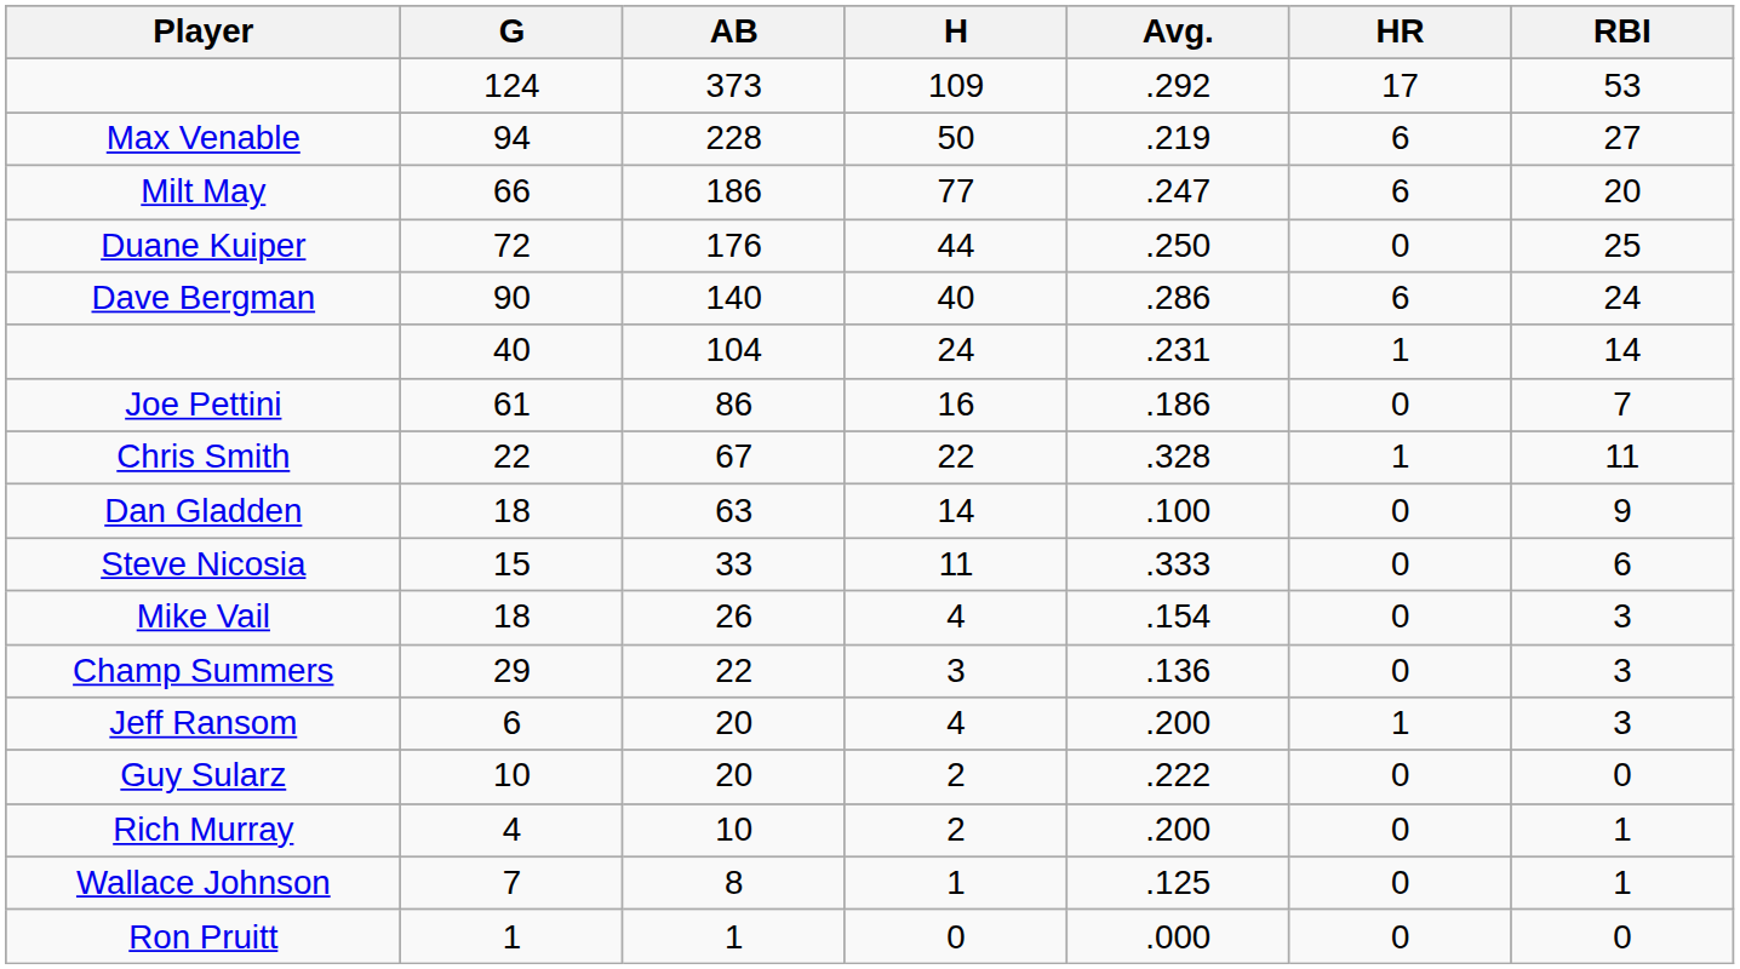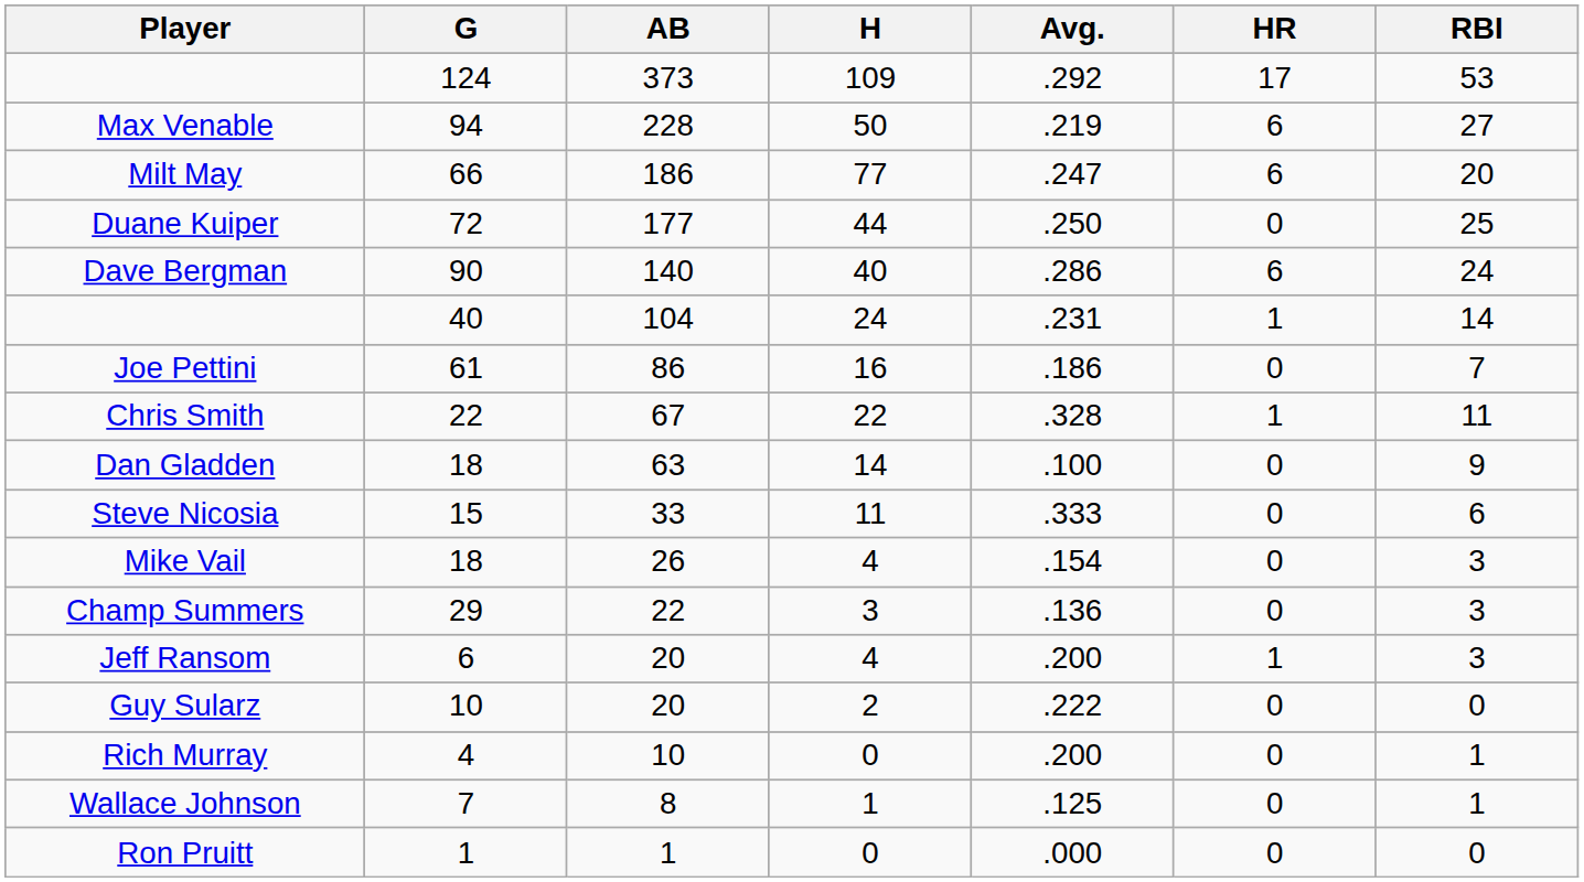Duane Kuiper | AB: 176 -> 177
Rich Murray | H: 2 -> 0
